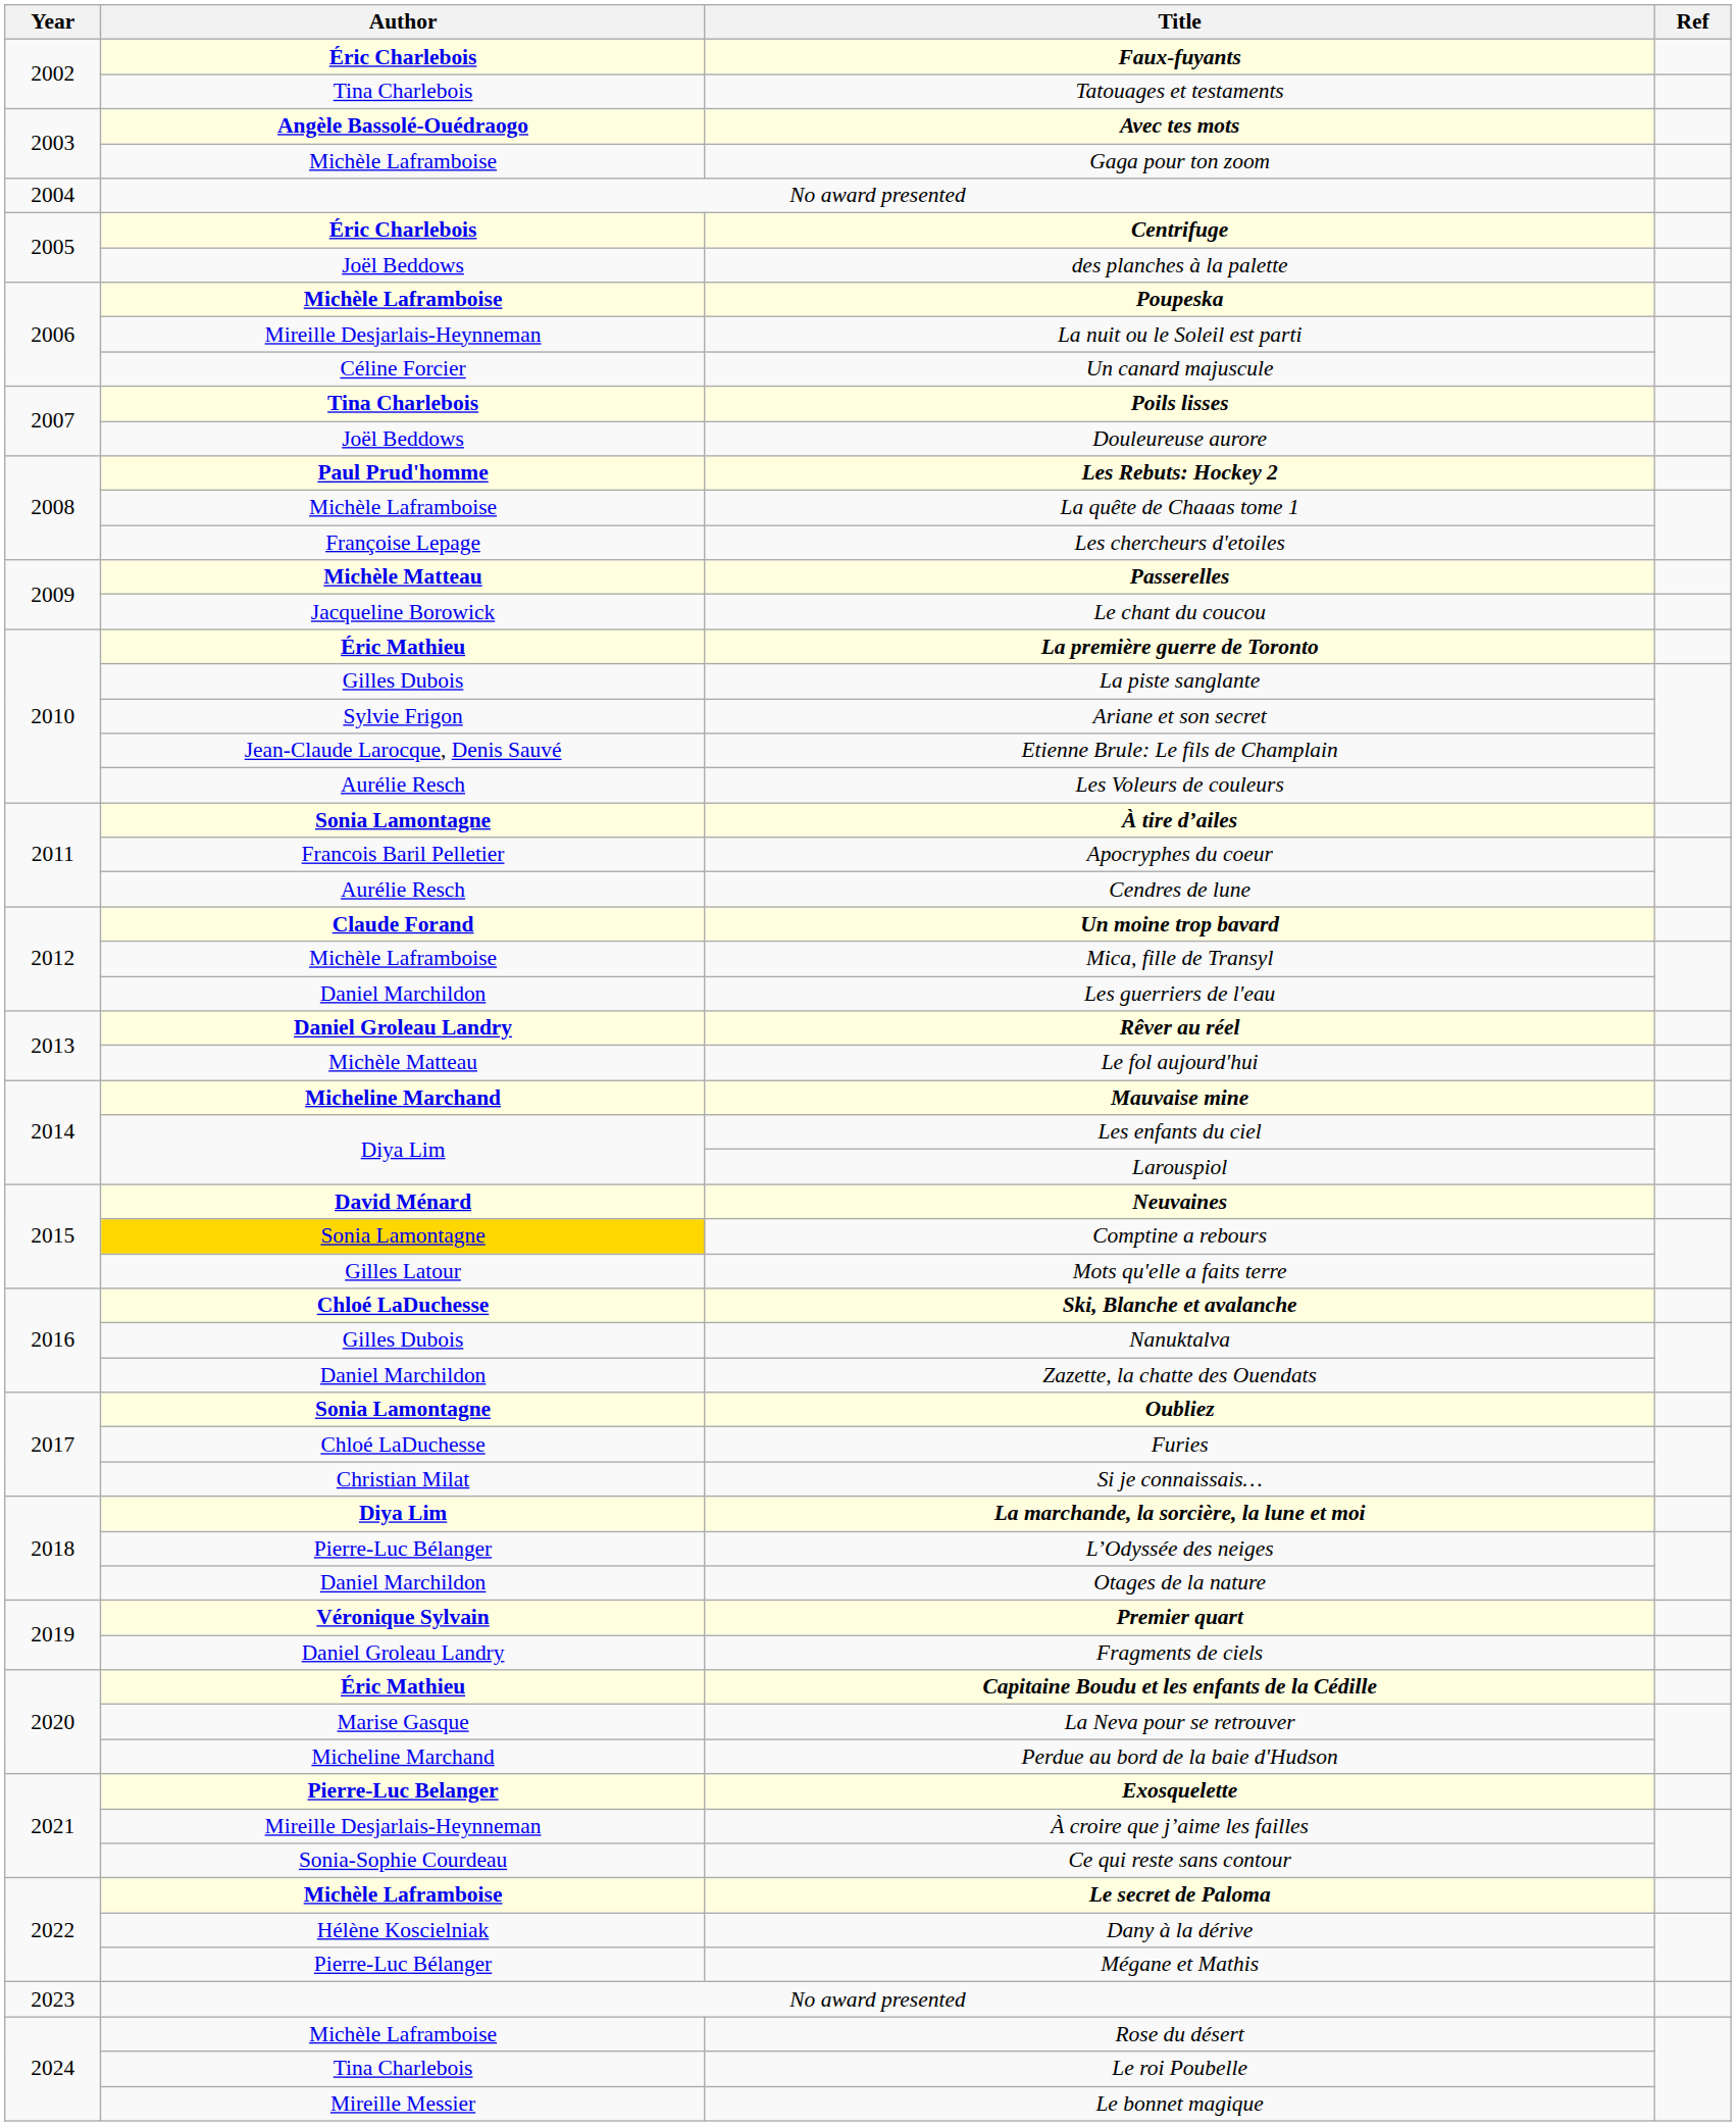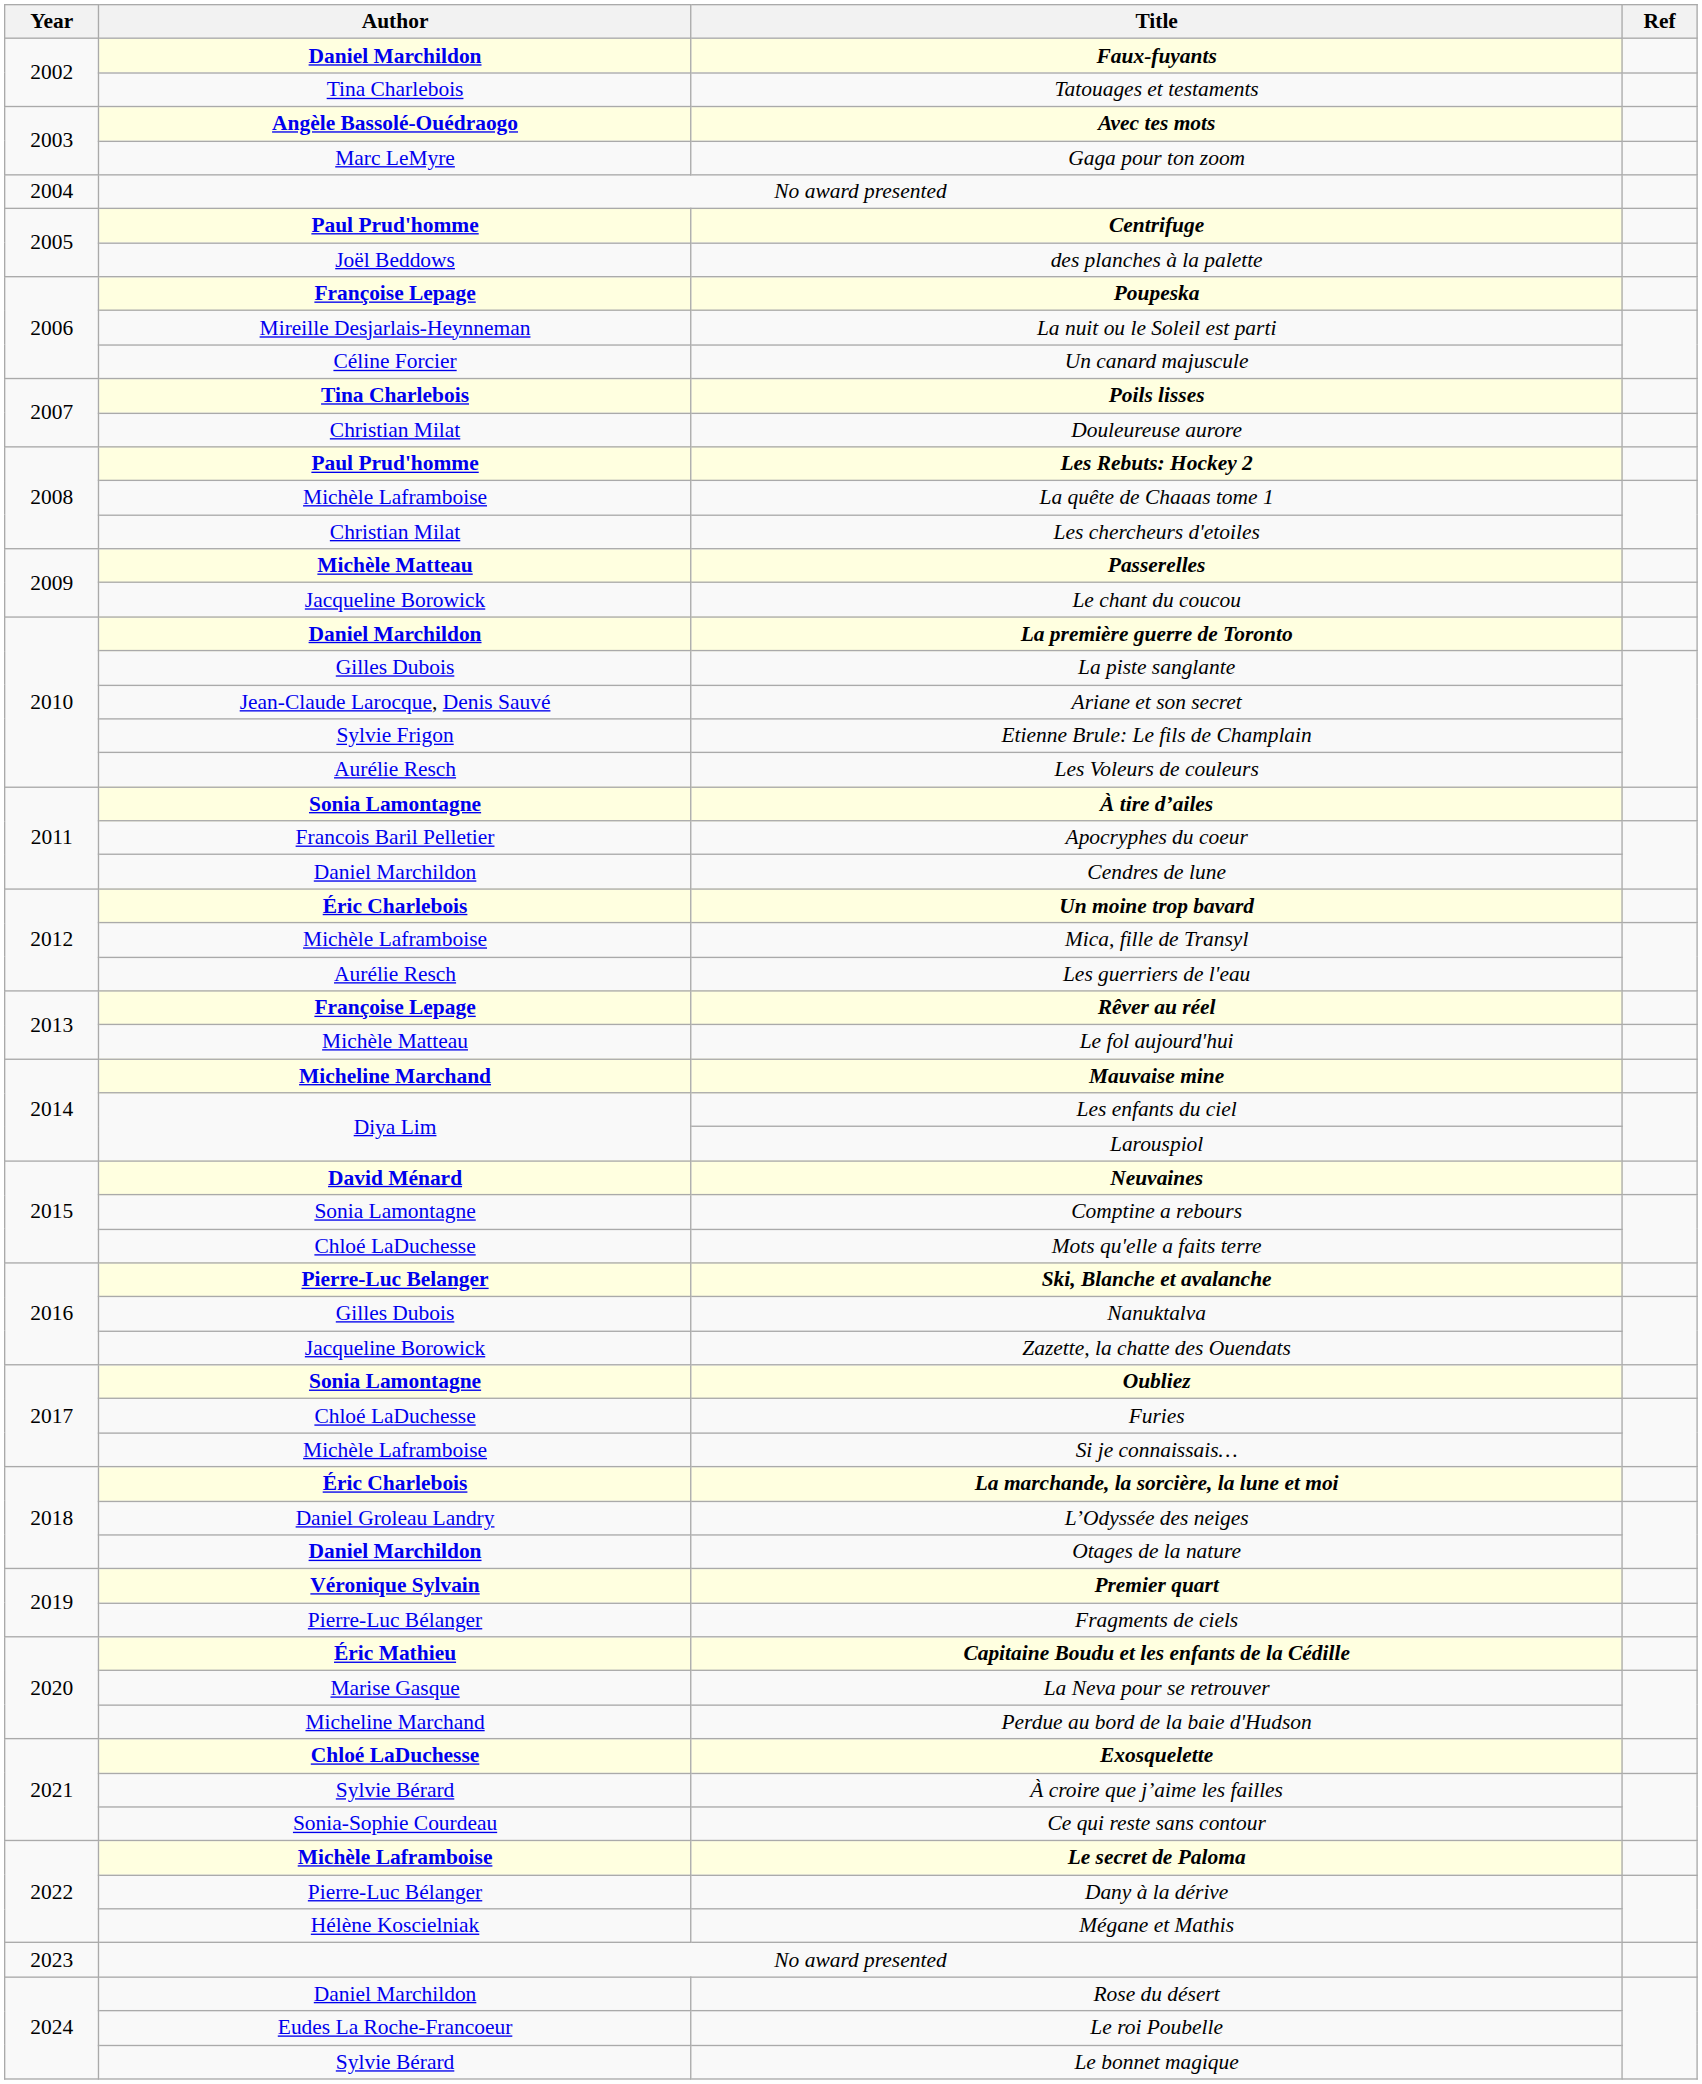Faux-fuyants | Author: Éric Charlebois -> Daniel Marchildon
Gaga pour ton zoom | Author: Michèle Laframboise -> Marc LeMyre
Centrifuge | Author: Éric Charlebois -> Paul Prud'homme
Poupeska | Author: Michèle Laframboise -> Françoise Lepage
Douleureuse aurore | Author: Joël Beddows -> Christian Milat
Les chercheurs d'etoiles | Author: Françoise Lepage -> Christian Milat
La première guerre de Toronto | Author: Éric Mathieu -> Daniel Marchildon
Ariane et son secret | Author: Sylvie Frigon -> Jean-Claude Larocque, Denis Sauvé
Etienne Brule: Le fils de Champlain | Author: Jean-Claude Larocque, Denis Sauvé -> Sylvie Frigon
Cendres de lune | Author: Aurélie Resch -> Daniel Marchildon
Un moine trop bavard | Author: Claude Forand -> Éric Charlebois
Les guerriers de l'eau | Author: Daniel Marchildon -> Aurélie Resch
Rêver au réel | Author: Daniel Groleau Landry -> Françoise Lepage
Comptine a rebours | Author: gold background -> no background
Mots qu'elle a faits terre | Author: Gilles Latour -> Chloé LaDuchesse
Ski, Blanche et avalanche | Author: Chloé LaDuchesse -> Pierre-Luc Belanger
Zazette, la chatte des Ouendats | Author: Daniel Marchildon -> Jacqueline Borowick
Si je connaissais… | Author: Christian Milat -> Michèle Laframboise
La marchande, la sorcière, la lune et moi | Author: Diya Lim -> Éric Charlebois
L’Odyssée des neiges | Author: Pierre-Luc Bélanger -> Daniel Groleau Landry
Otages de la nature | Author: normal -> bold
Fragments de ciels | Author: Daniel Groleau Landry -> Pierre-Luc Bélanger
Exosquelette | Author: Pierre-Luc Belanger -> Chloé LaDuchesse
À croire que j’aime les failles | Author: Mireille Desjarlais-Heynneman -> Sylvie Bérard
Dany à la dérive | Author: Hélène Koscielniak -> Pierre-Luc Bélanger
Mégane et Mathis | Author: Pierre-Luc Bélanger -> Hélène Koscielniak
Rose du désert | Author: Michèle Laframboise -> Daniel Marchildon
Le roi Poubelle | Author: Tina Charlebois -> Eudes La Roche-Francoeur
Le bonnet magique | Author: Mireille Messier -> Sylvie Bérard
